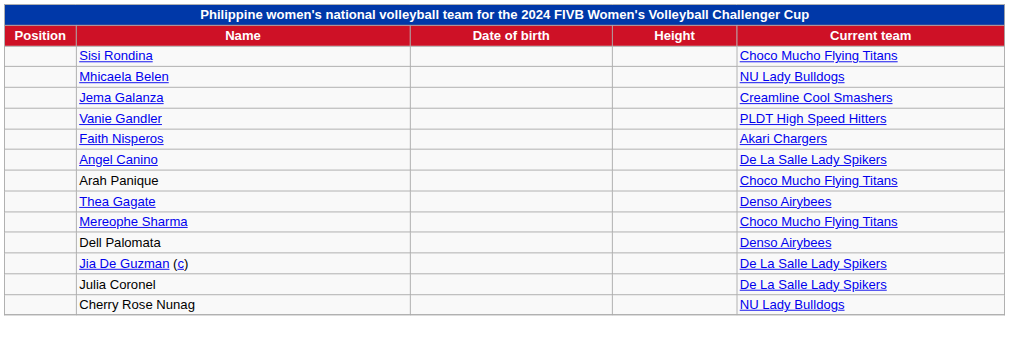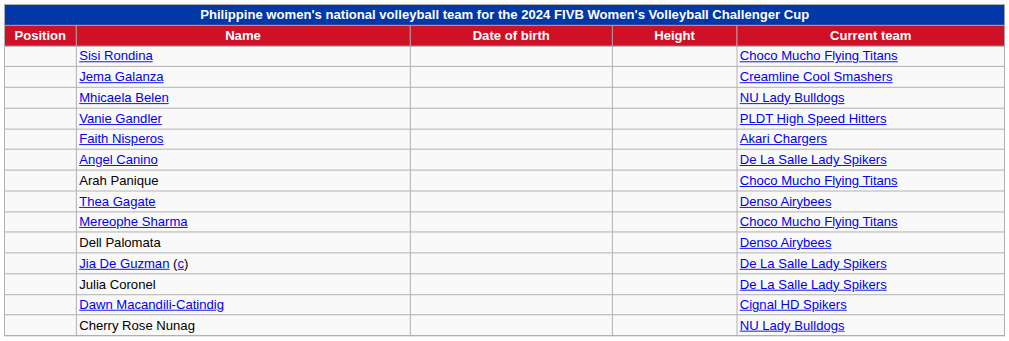rows swapped: Mhicaela Belen <-> Jema Galanza
+ row: Dawn Macandili-Catindig | Cignal HD Spikers
